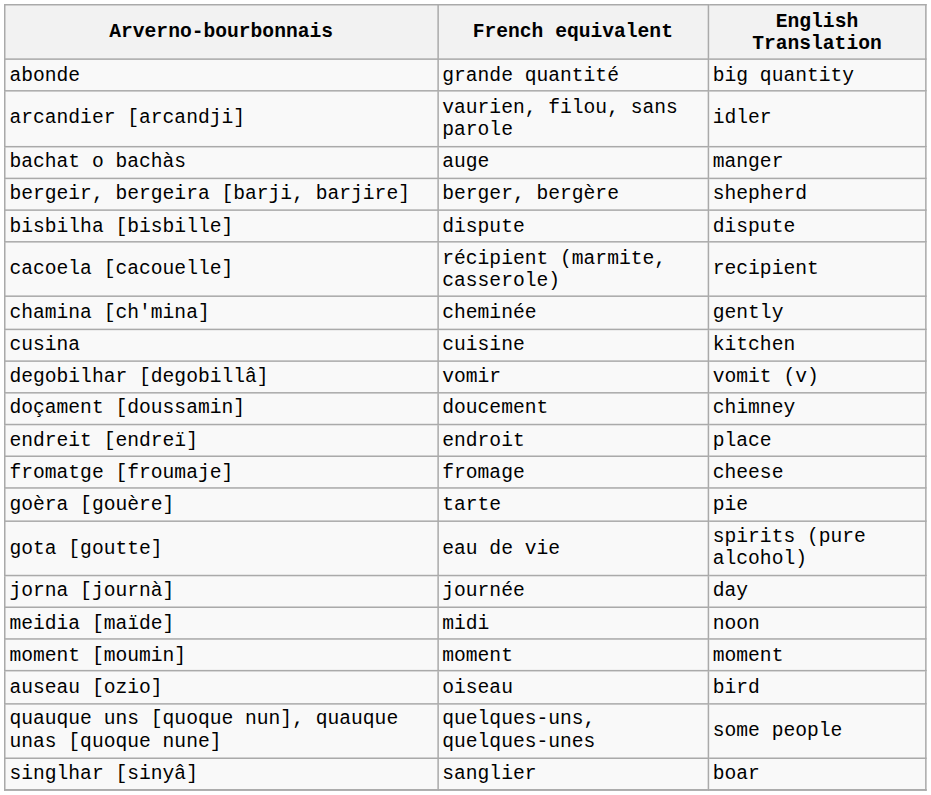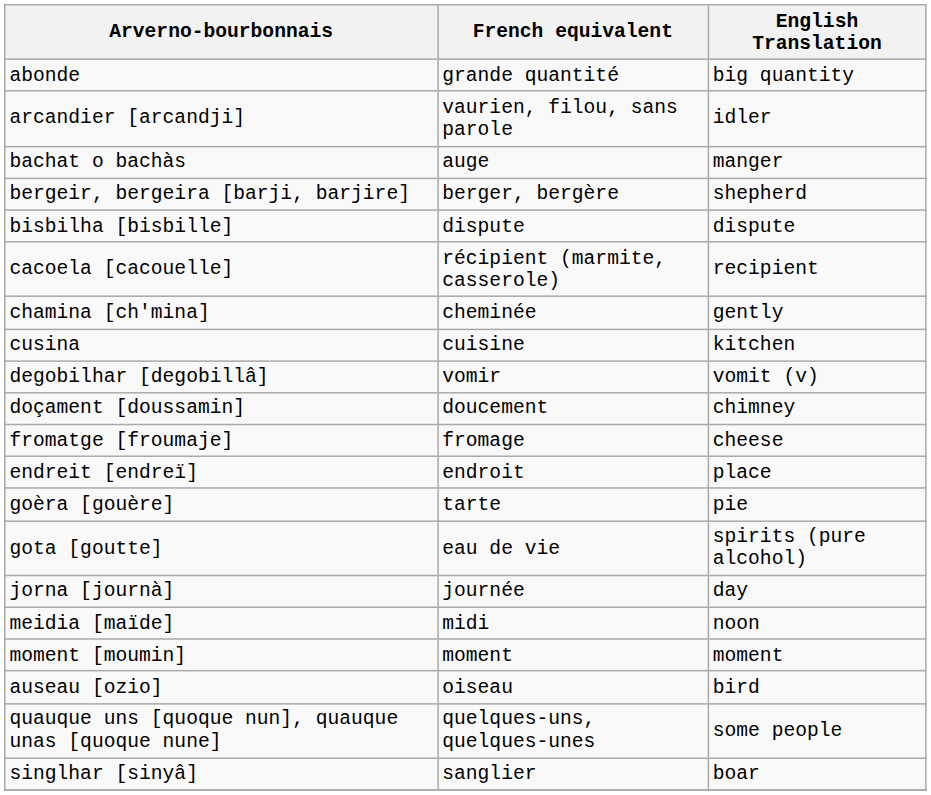rows swapped: endreit [endreï] <-> fromatge [froumaje]
